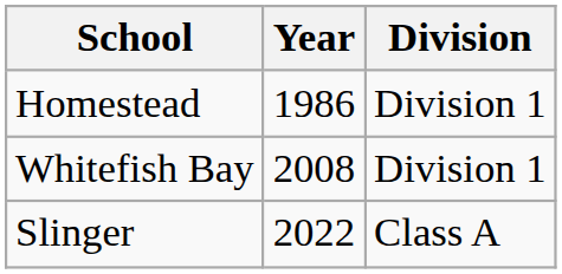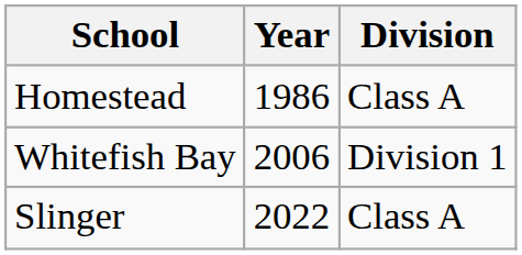Homestead | Division: Division 1 -> Class A
Whitefish Bay | Year: 2008 -> 2006
